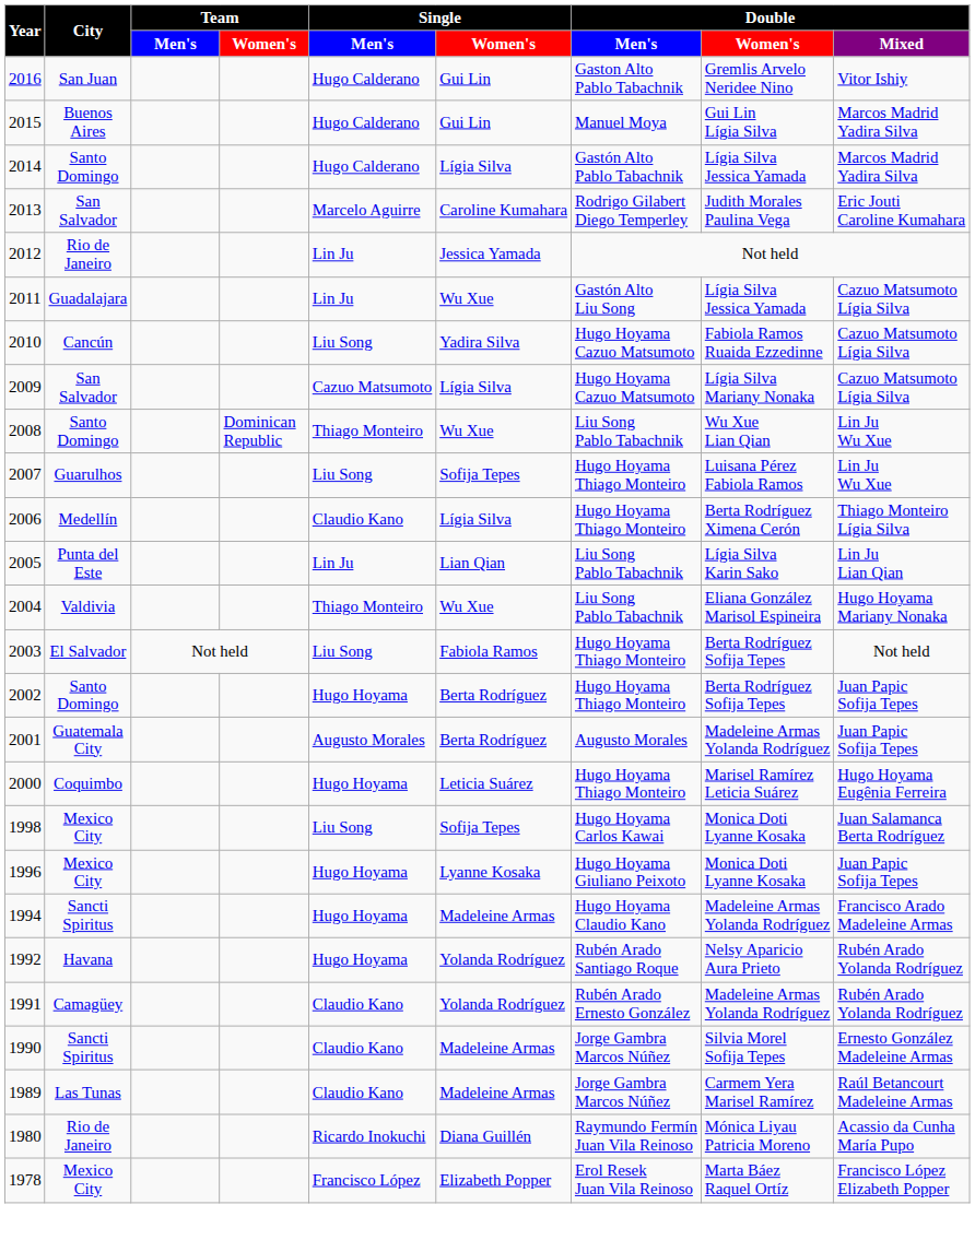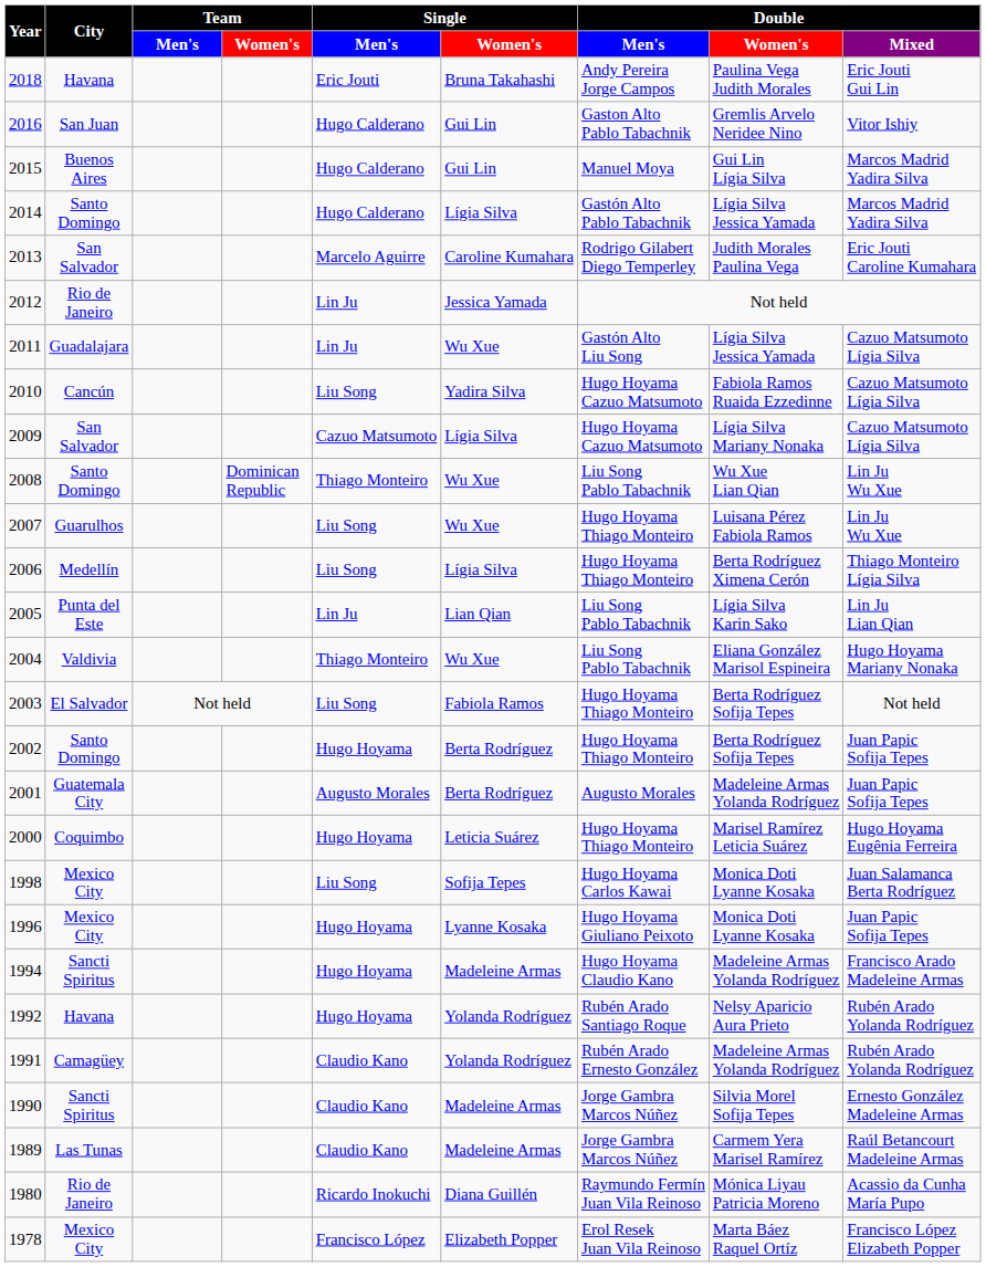+ row: 2018 | Havana | Eric Jouti | Bruna Takahashi | Andy Pereira Jorge Campos | Paulina Vega Judith Morales | Eric Jouti Gui Lin
2007 | column 6: Sofija Tepes -> Wu Xue
2006 | column 5: Claudio Kano -> Liu Song
